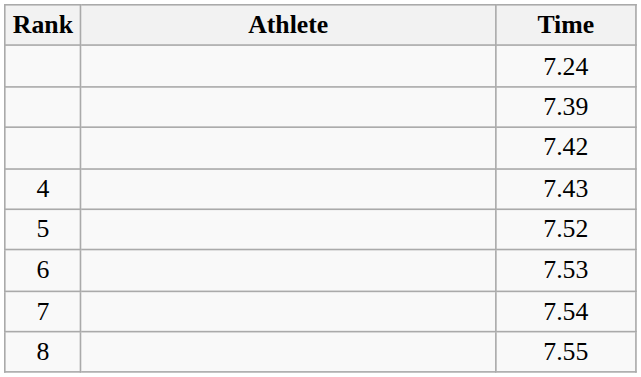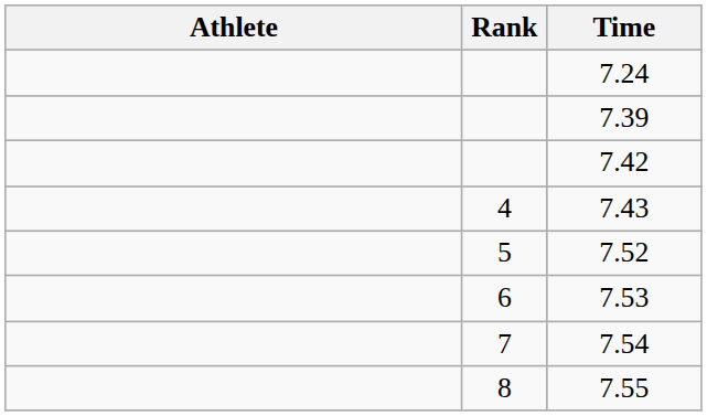columns swapped: Rank <-> Athlete
